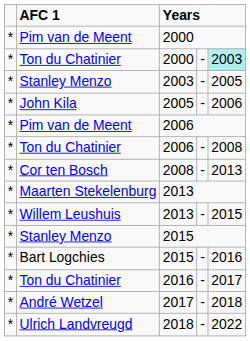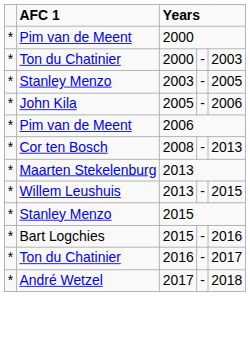Ton du Chatinier / 2000 | column 5: paleturquoise background -> no background
- row: * | Ton du Chatinier | 2006 | - | 2008
- row: * | Ulrich Landvreugd | 2018 | - | 2022
